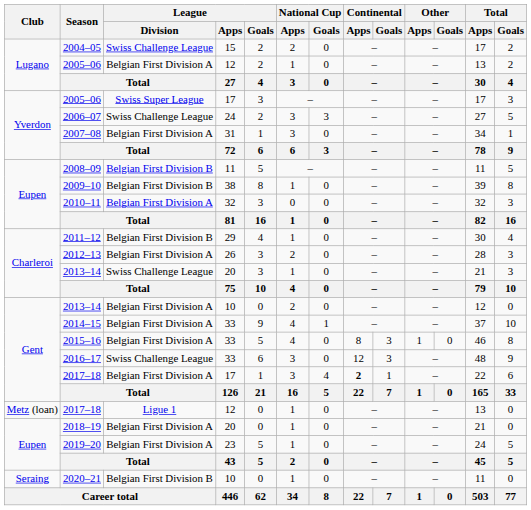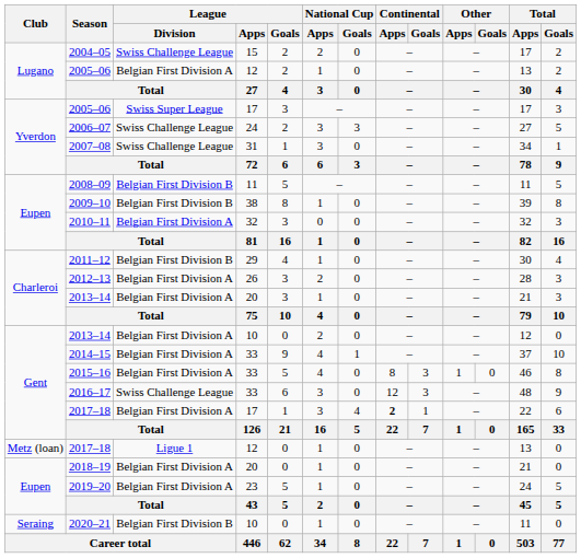2007–08 | League / Division: Belgian First Division A -> Swiss Challenge League
2013–14 / 20 | League / Division: Swiss Challenge League -> Belgian First Division A
